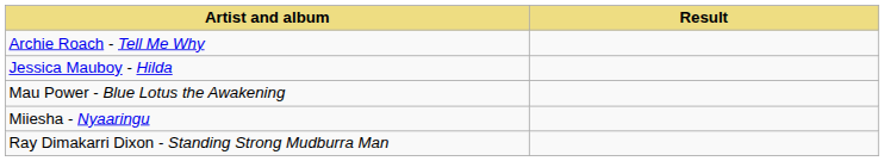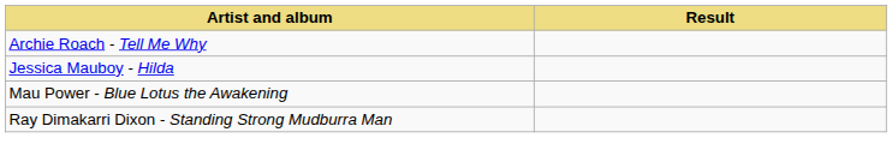- row: Miiesha - Nyaaringu
